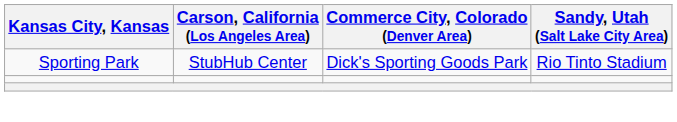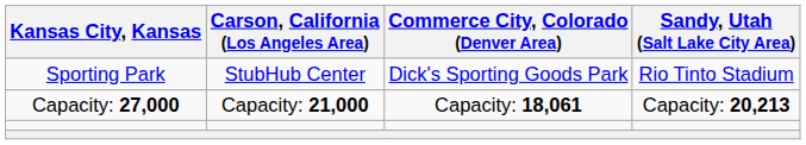+ row: Capacity: 27,000 | Capacity: 21,000 | Capacity: 18,061 | Capacity: 20,213
